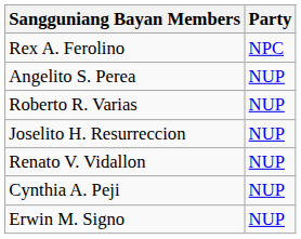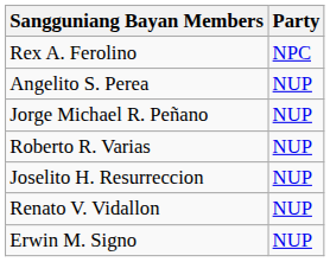+ row: Jorge Michael R. Peñano | NUP
- row: Cynthia A. Peji | NUP
